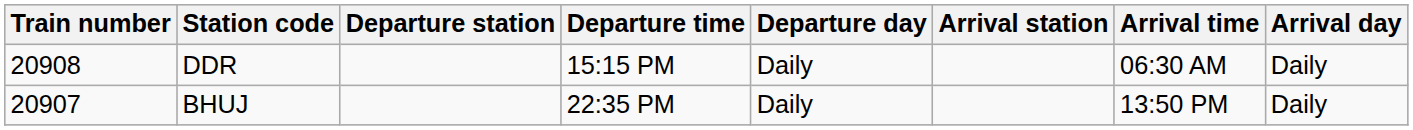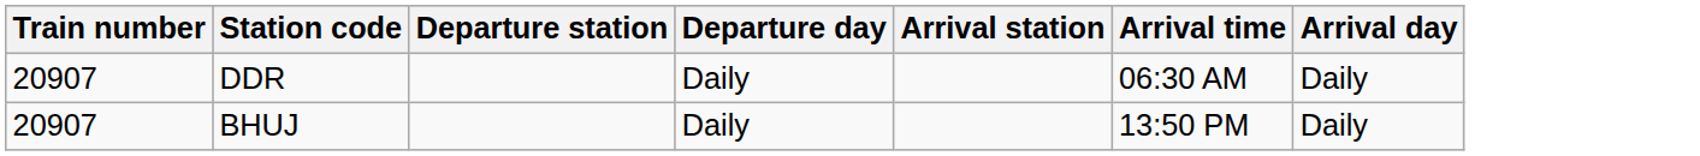- column: Departure time | 15:15 PM | 22:35 PM
DDR | Train number: 20908 -> 20907
